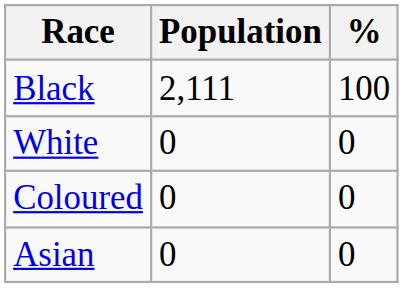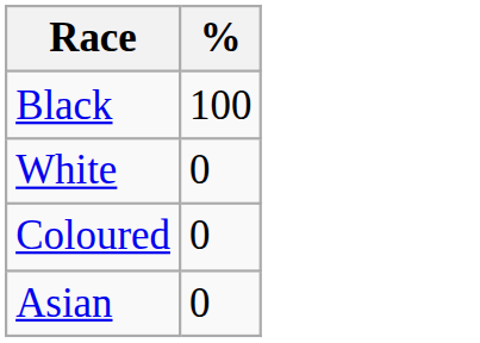- column: Population | 2,111 | 0 | 0 | 0
